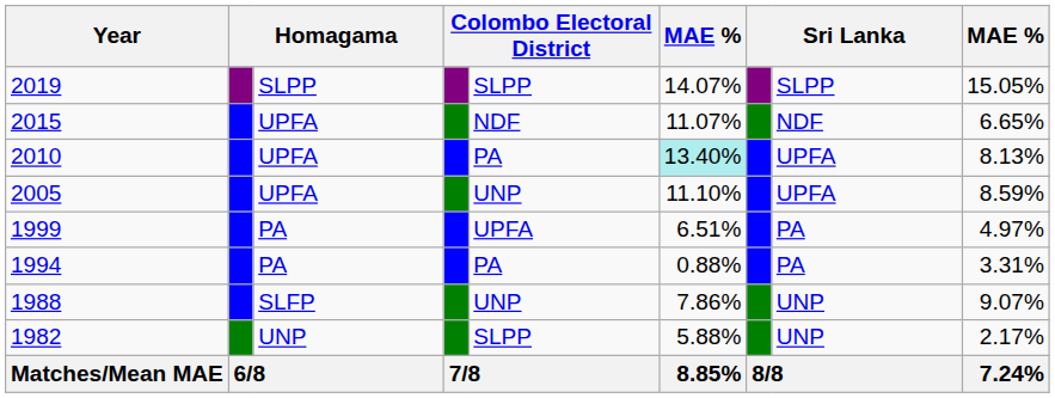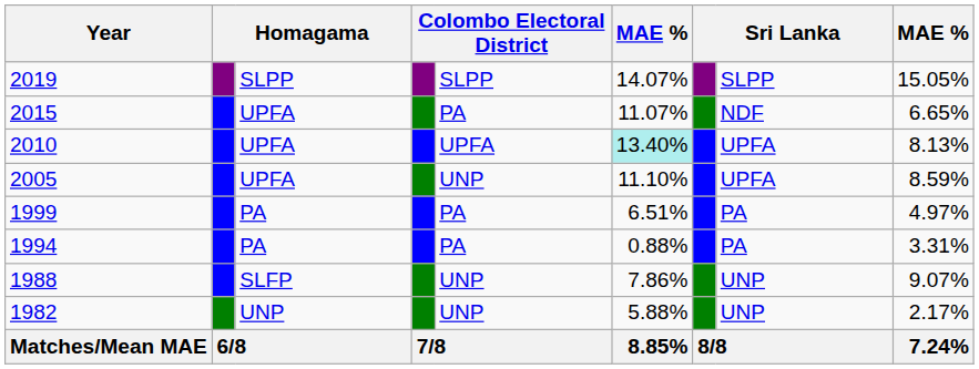2015 | column 5: NDF -> PA
2010 | column 5: PA -> UPFA
1999 | column 5: UPFA -> PA
1982 | column 5: SLPP -> UNP
